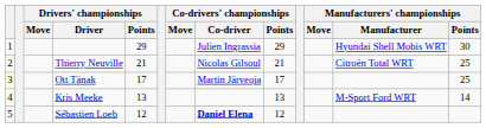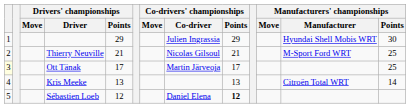Thierry Neuville | Manufacturers' championships / Manufacturer: Citroën Total WRT -> M-Sport Ford WRT
Kris Meeke | Manufacturers' championships / Manufacturer: M-Sport Ford WRT -> Citroën Total WRT
Sébastien Loeb | Co-drivers' championships / Co-driver: bold -> normal
Sébastien Loeb | Co-drivers' championships / Points: normal -> bold
